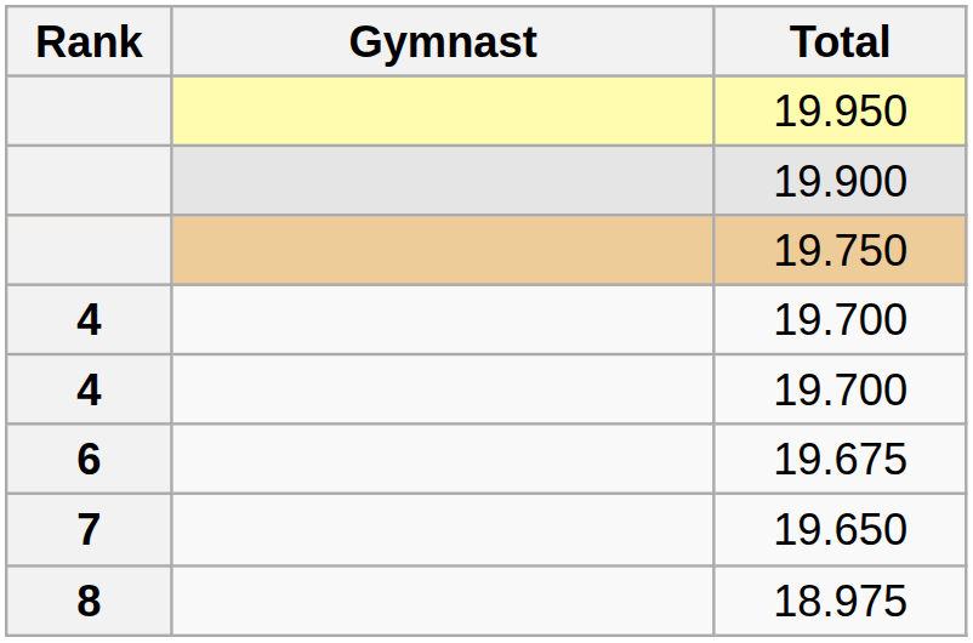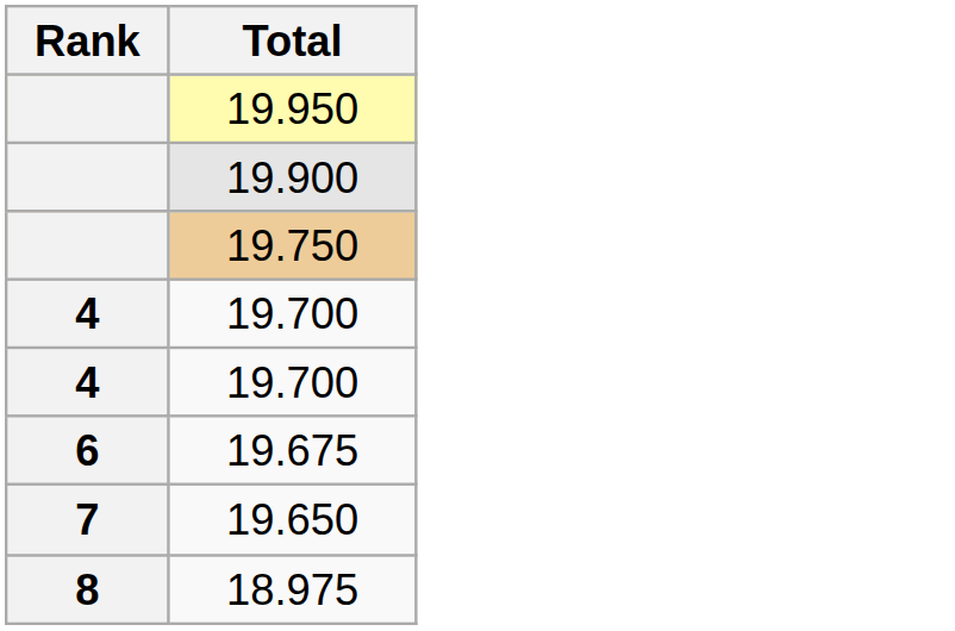- column: Gymnast
